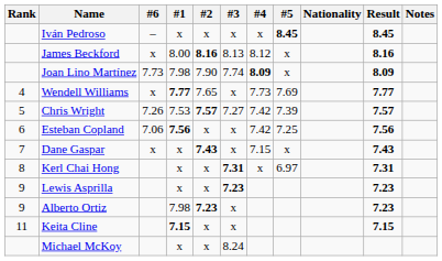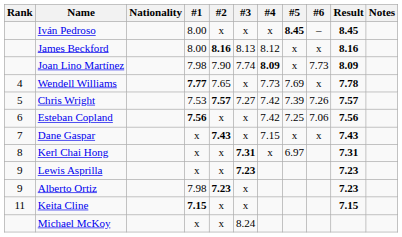columns swapped: Nationality <-> #6
Iván Pedroso | #1: x -> 8.00
Wendell Williams | Result: 7.77 -> 7.78
